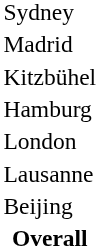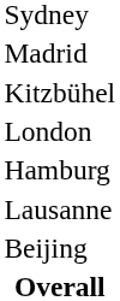rows swapped: Hamburg <-> London
